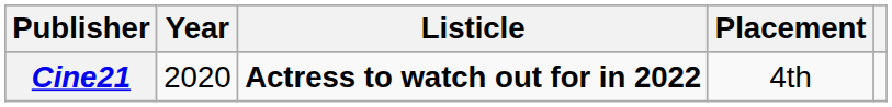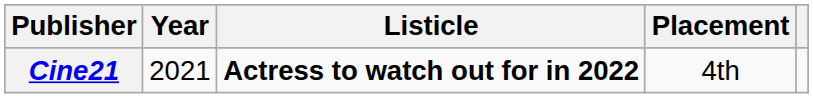Cine21 | Year: 2020 -> 2021
